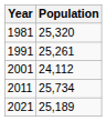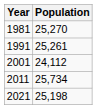1981 | Population: 25,320 -> 25,270
2021 | Population: 25,189 -> 25,198
